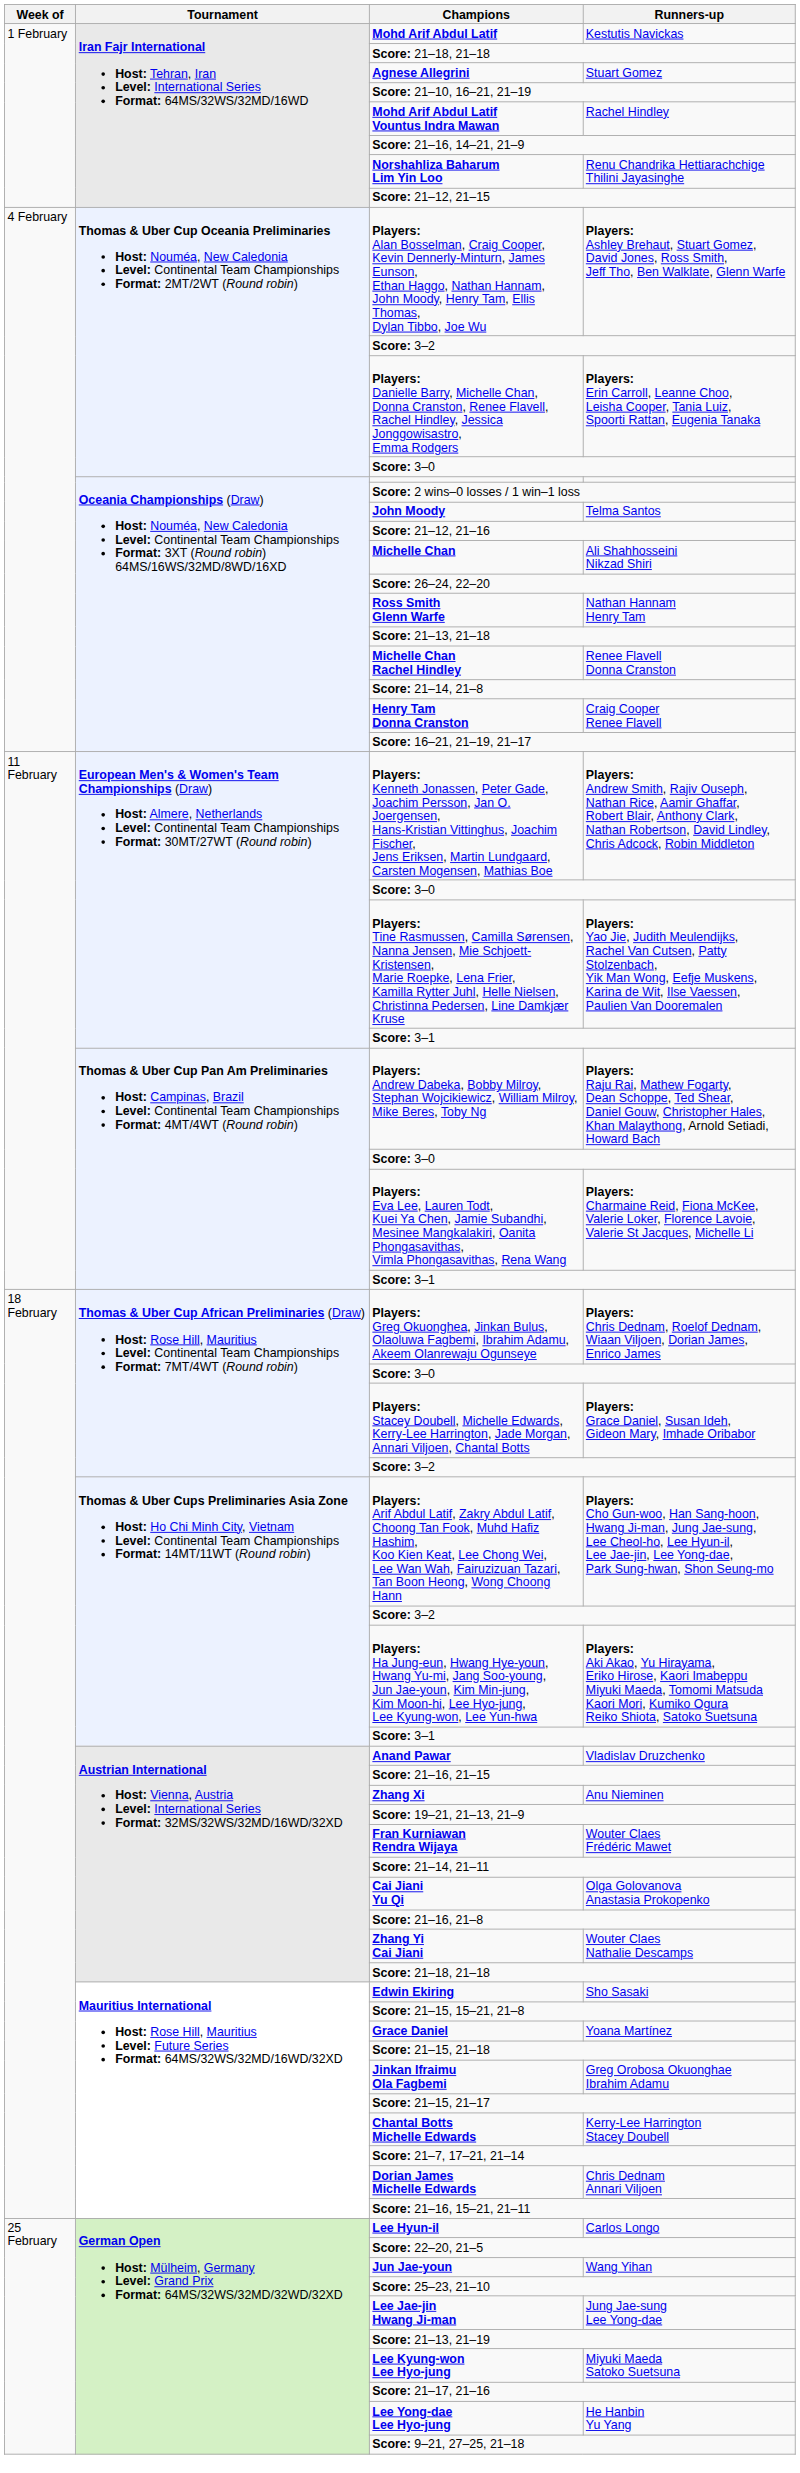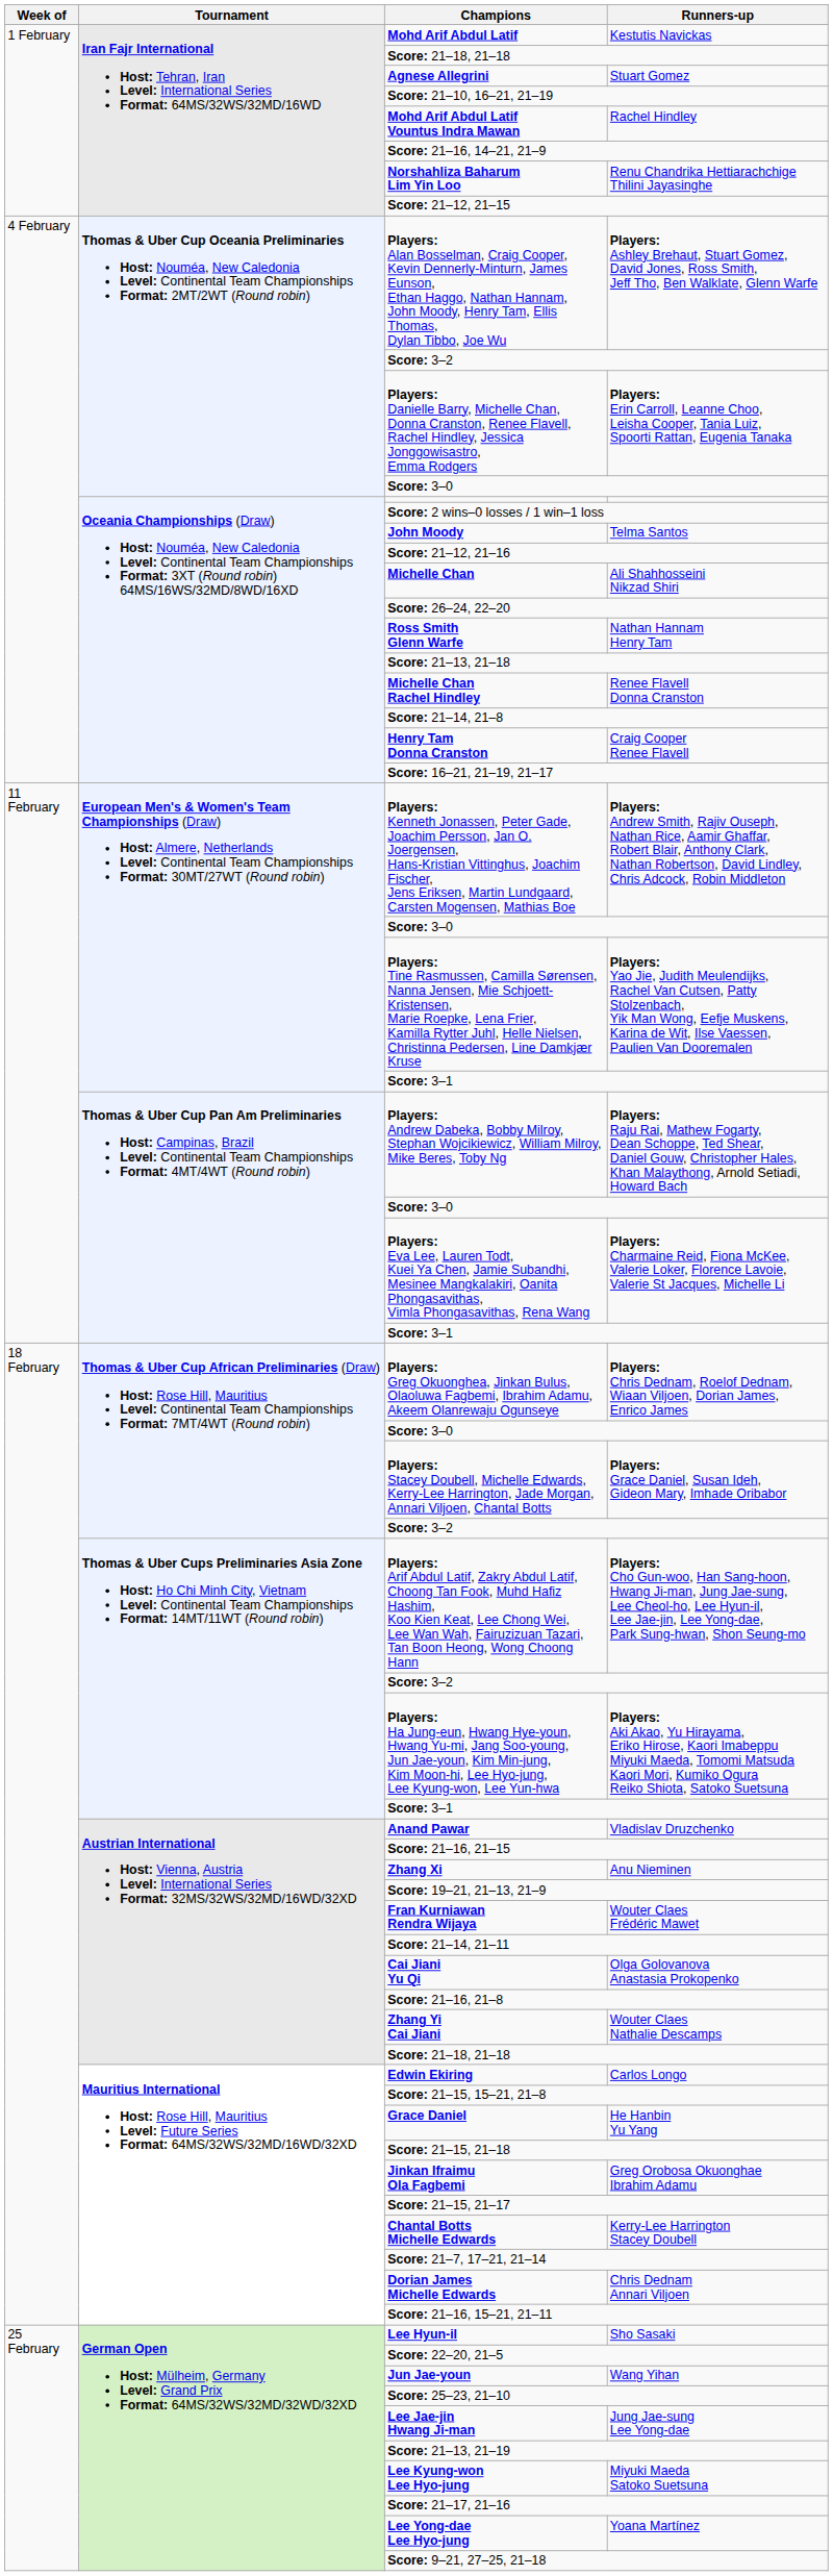Edwin Ekiring | Runners-up: Sho Sasaki -> Carlos Longo
Grace Daniel | Runners-up: Yoana Martínez -> He Hanbin Yu Yang
Lee Hyun-il | Runners-up: Carlos Longo -> Sho Sasaki
Lee Yong-dae Lee Hyo-jung | Runners-up: He Hanbin Yu Yang -> Yoana Martínez
